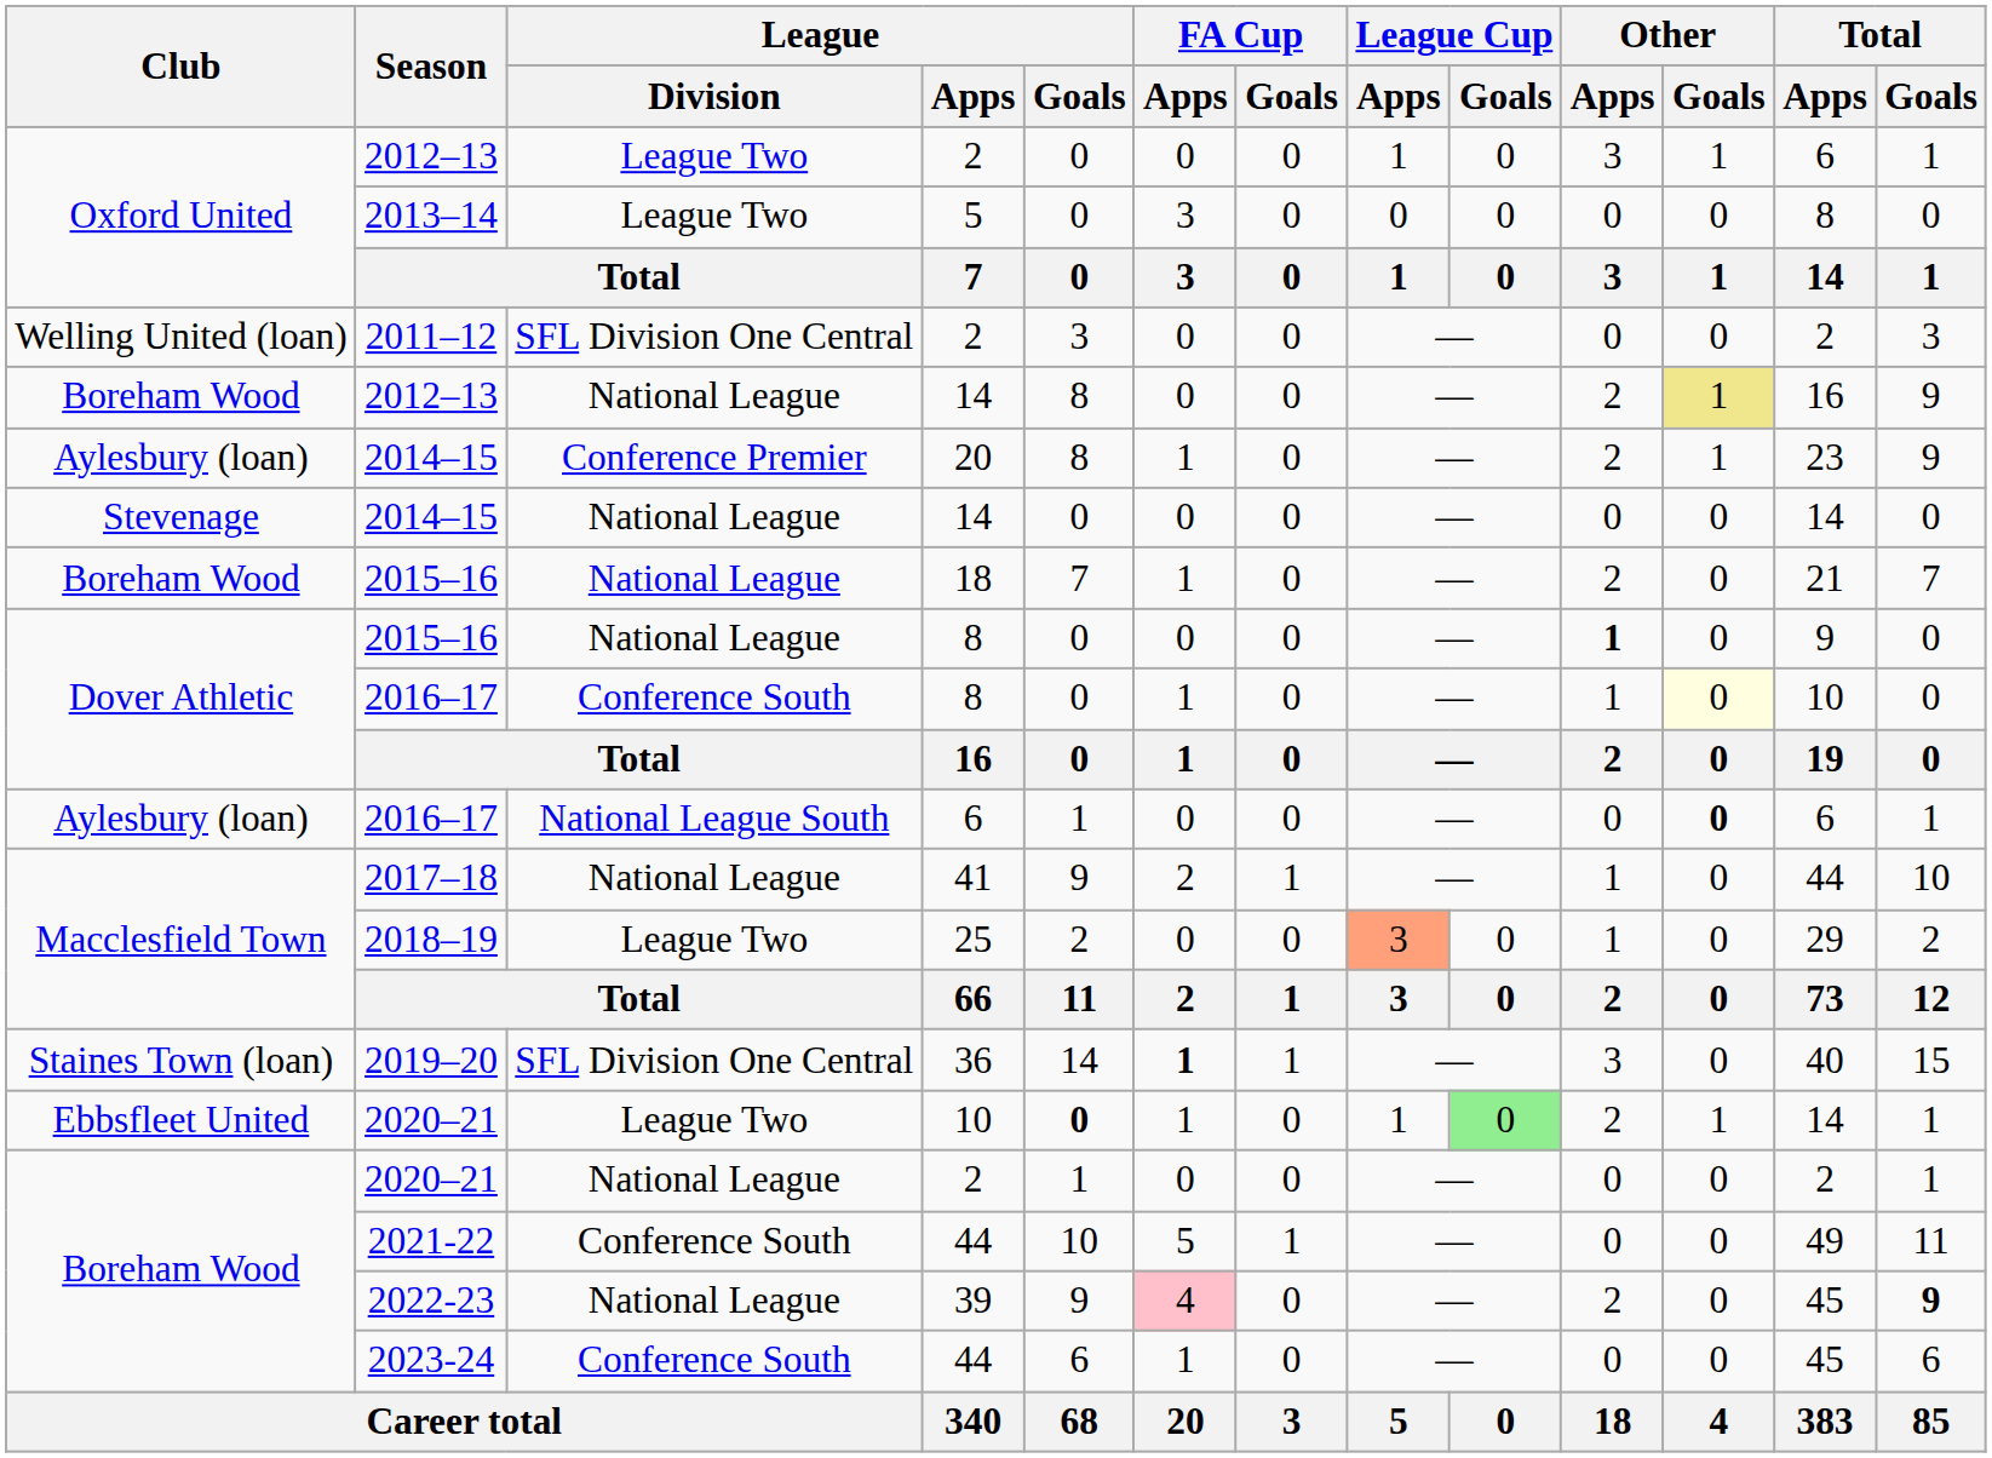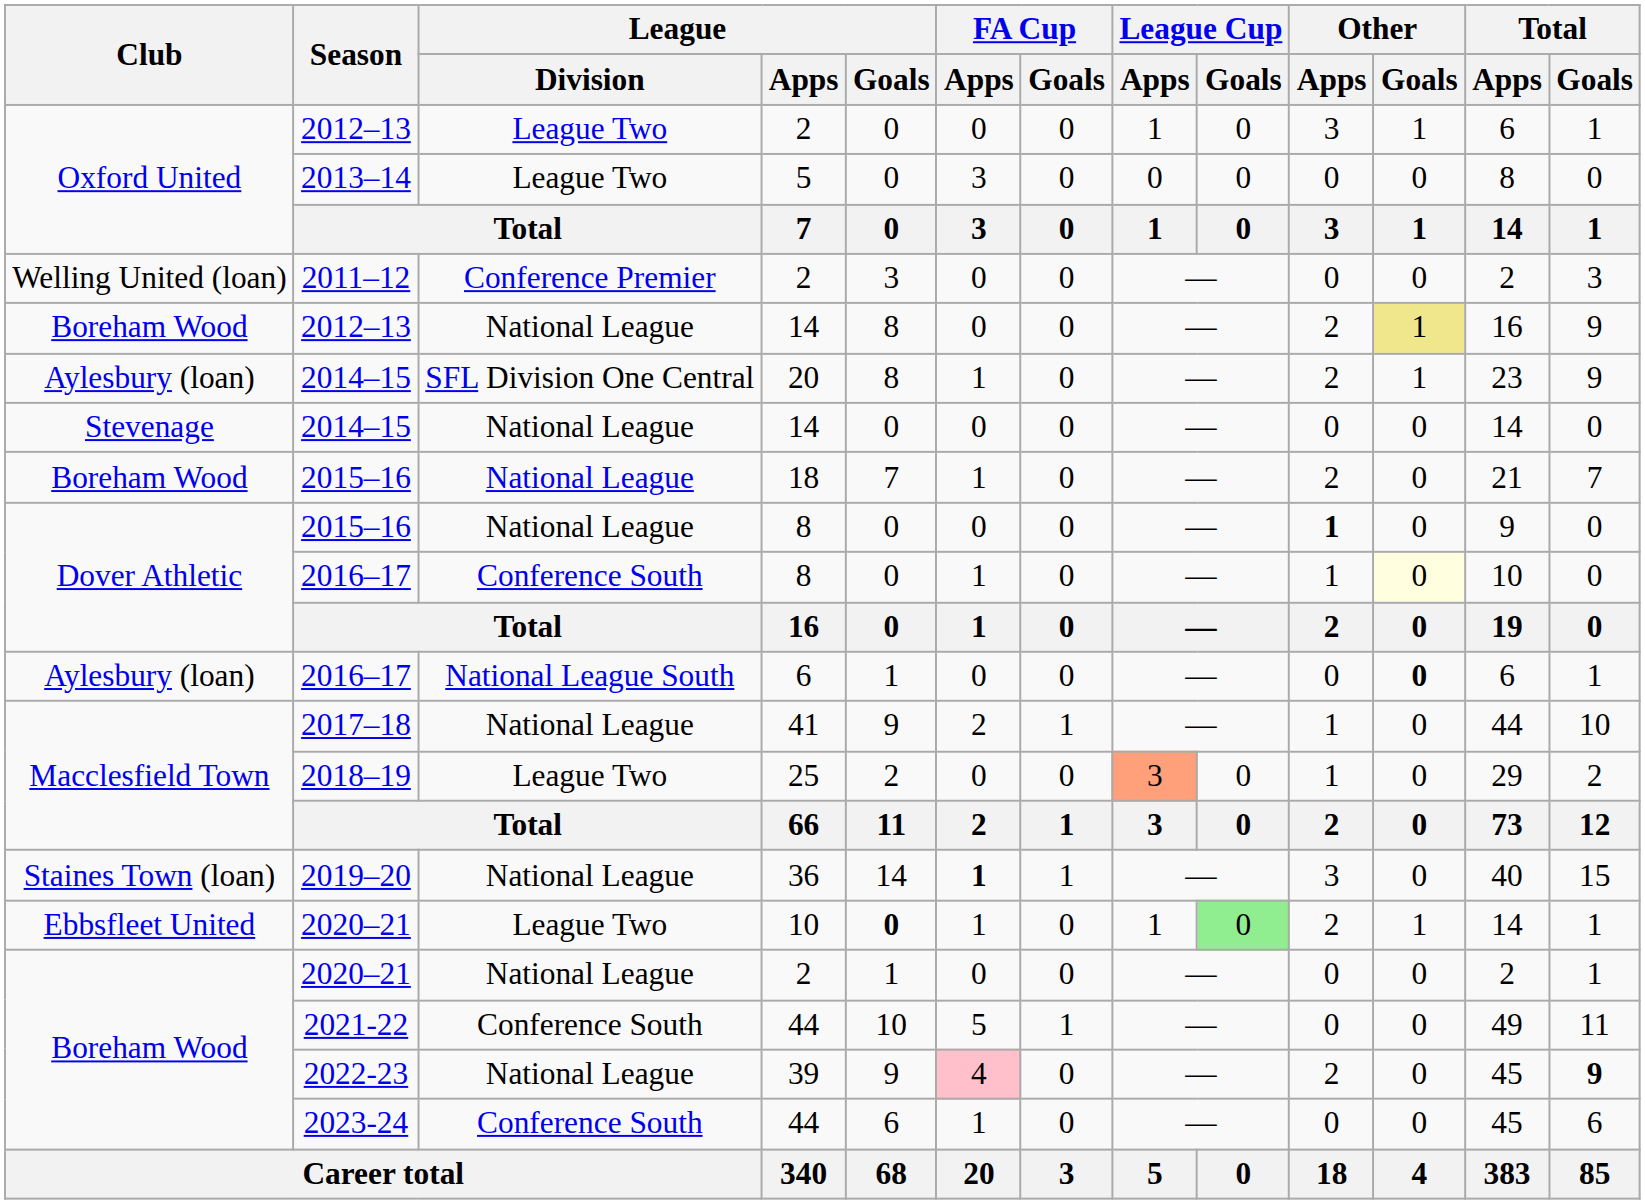2011–12 | League / Division: SFL Division One Central -> Conference Premier
2014–15 / 20 | League / Division: Conference Premier -> SFL Division One Central
2019–20 | League / Division: SFL Division One Central -> National League
